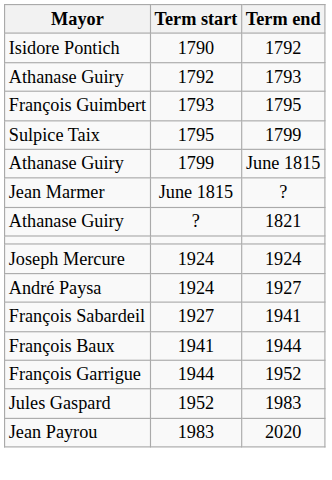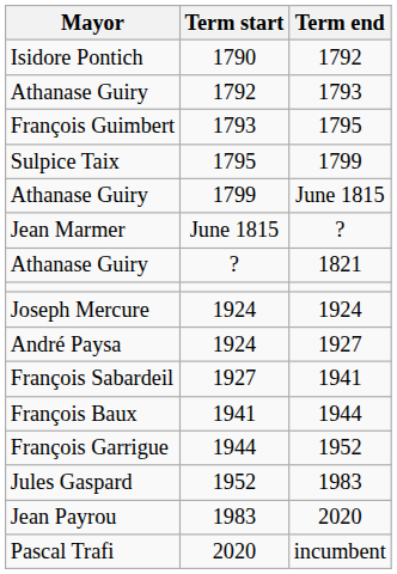+ row: Pascal Trafi | 2020 | incumbent
